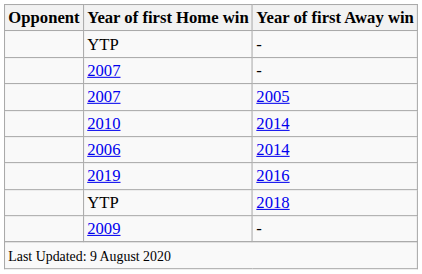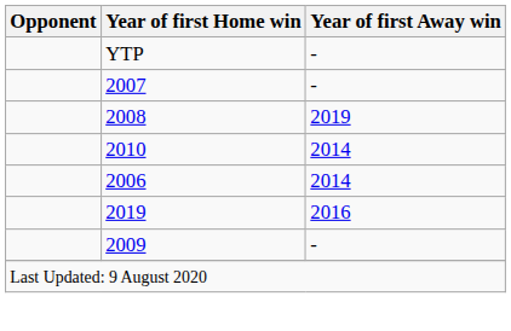+ row: 2008 | 2019
- row: 2007 | 2005
- row: YTP | 2018
